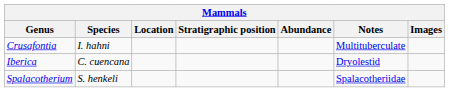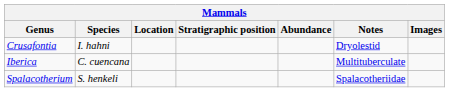Crusafontia | Notes: Multituberculate -> Dryolestid
Iberica | Notes: Dryolestid -> Multituberculate
